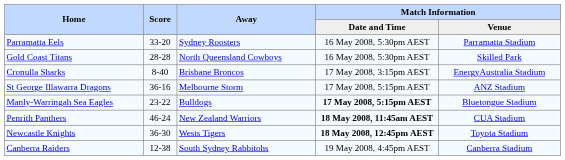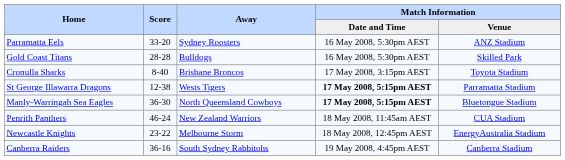Parramatta Eels | Match Information / Venue: Parramatta Stadium -> ANZ Stadium
Gold Coast Titans | Away: North Queensland Cowboys -> Bulldogs
Cronulla Sharks | Match Information / Venue: EnergyAustralia Stadium -> Toyota Stadium
St George Illawarra Dragons | Score: 36-16 -> 12-38
St George Illawarra Dragons | Away: Melbourne Storm -> Wests Tigers
St George Illawarra Dragons | Match Information / Date and Time: normal -> bold
St George Illawarra Dragons | Match Information / Venue: ANZ Stadium -> Parramatta Stadium
Manly-Warringah Sea Eagles | Score: 23-22 -> 36-30
Manly-Warringah Sea Eagles | Away: Bulldogs -> North Queensland Cowboys
Penrith Panthers | Match Information / Date and Time: bold -> normal
Newcastle Knights | Score: 36-30 -> 23-22
Newcastle Knights | Away: Wests Tigers -> Melbourne Storm
Newcastle Knights | Match Information / Date and Time: bold -> normal
Newcastle Knights | Match Information / Venue: Toyota Stadium -> EnergyAustralia Stadium
Canberra Raiders | Score: 12-38 -> 36-16
